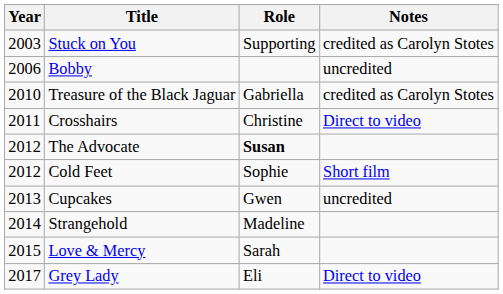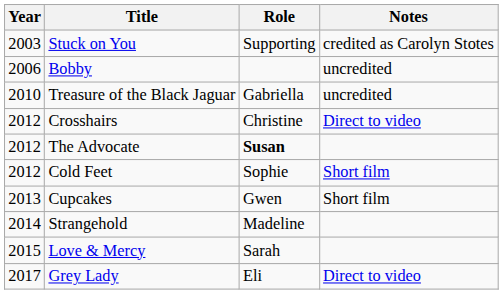Treasure of the Black Jaguar | Notes: credited as Carolyn Stotes -> uncredited
Crosshairs | Year: 2011 -> 2012
Cupcakes | Notes: uncredited -> Short film
